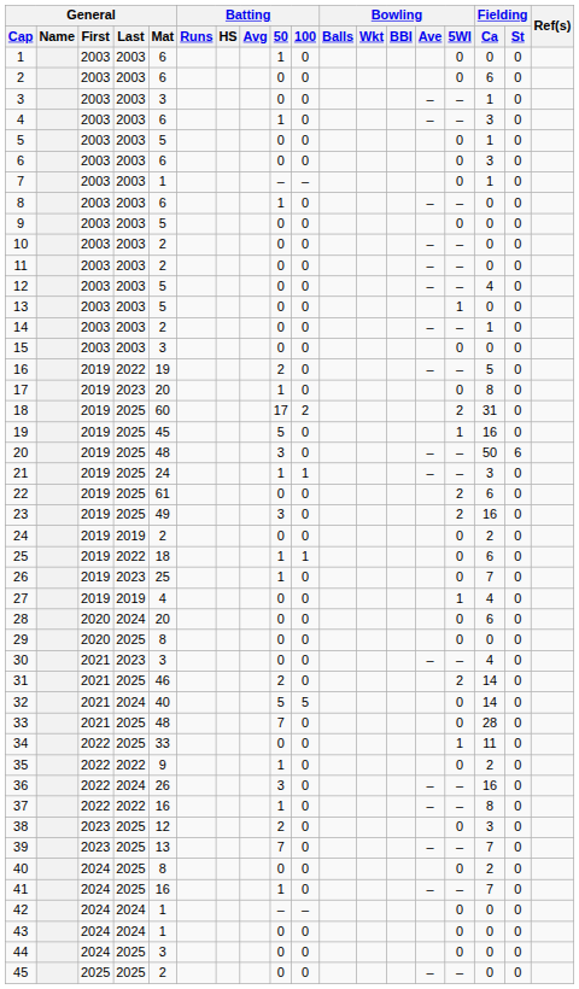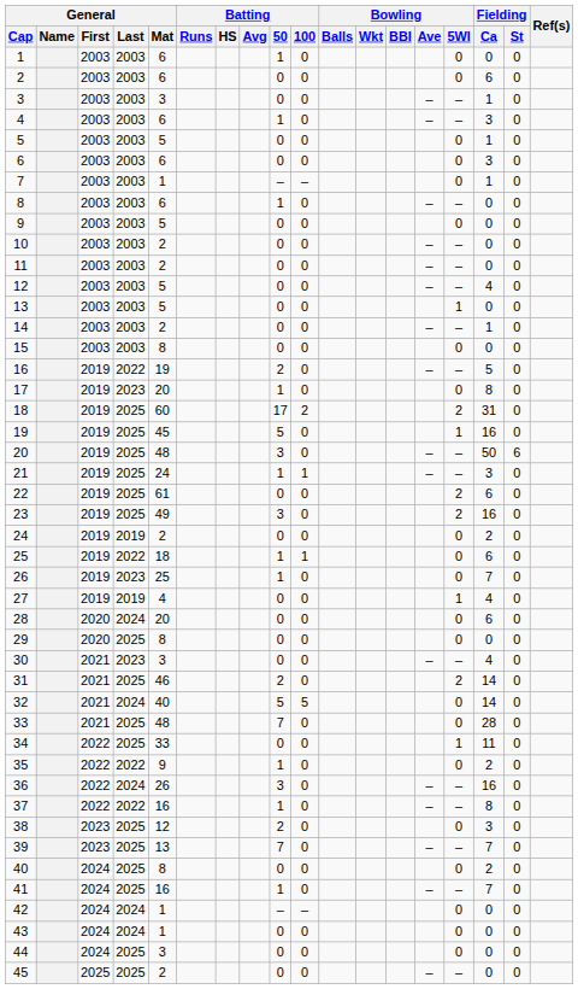15 | General / Mat: 3 -> 8
